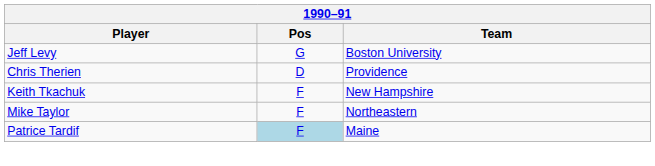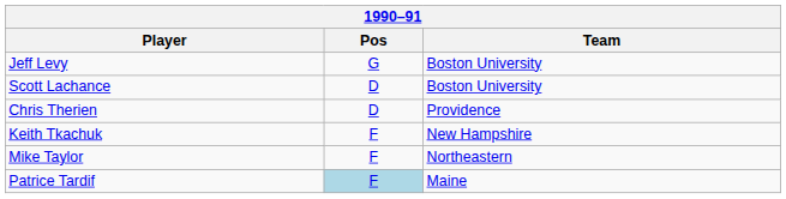+ row: Scott Lachance | D | Boston University
